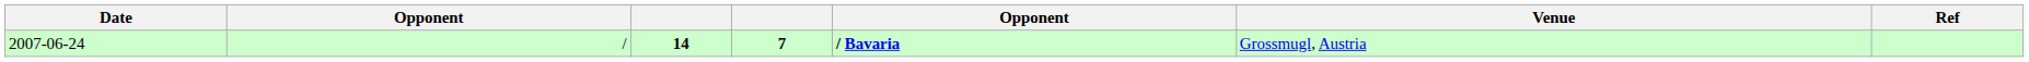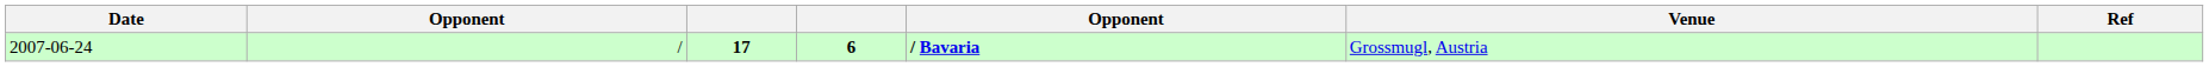2007-06-24 | column 3: 14 -> 17
2007-06-24 | column 4: 7 -> 6
